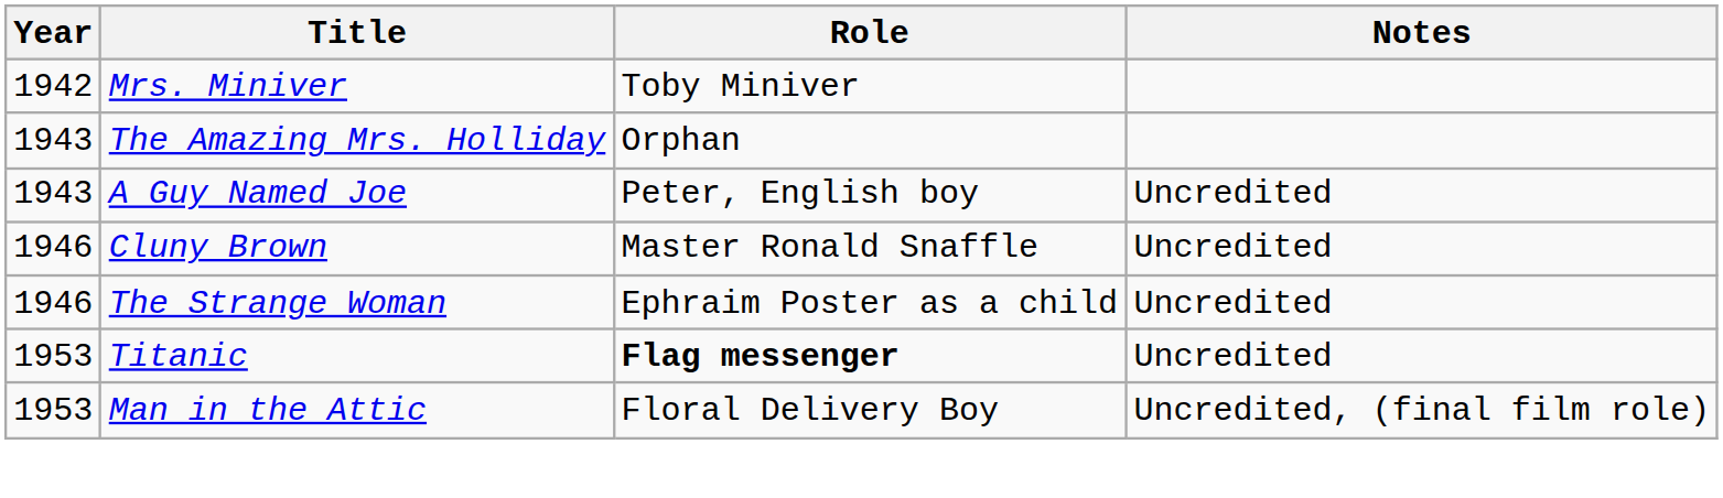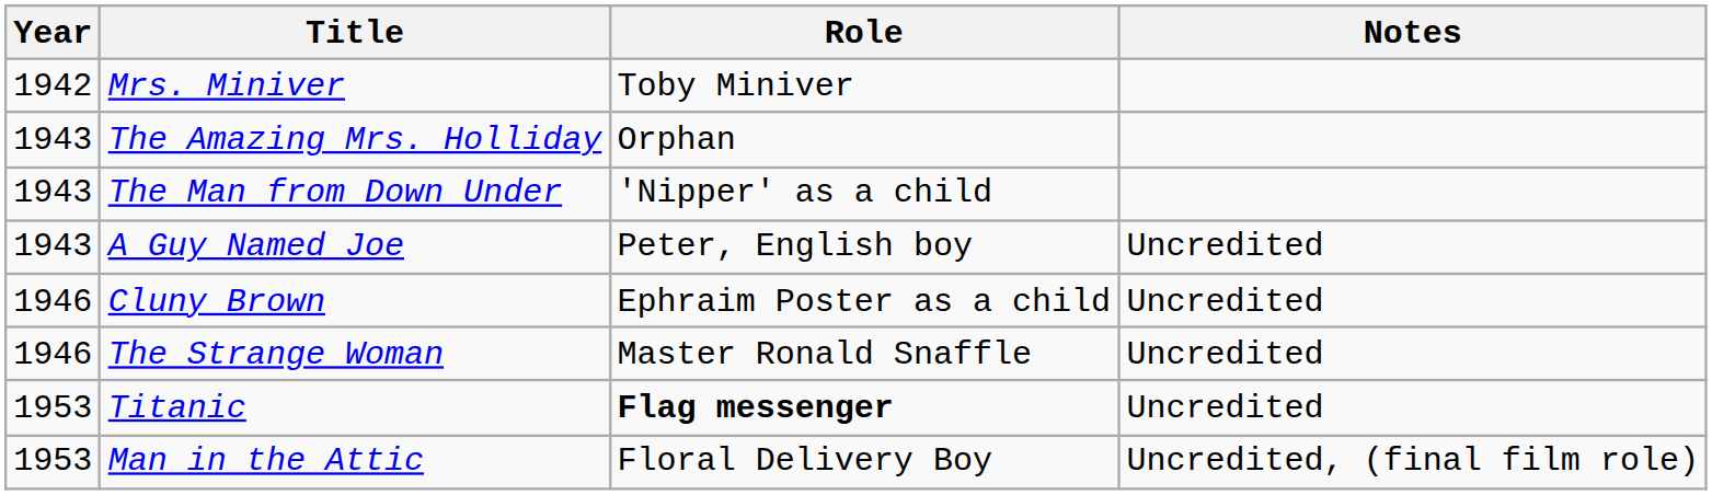+ row: 1943 | The Man from Down Under | 'Nipper' as a child
Cluny Brown | Role: Master Ronald Snaffle -> Ephraim Poster as a child
The Strange Woman | Role: Ephraim Poster as a child -> Master Ronald Snaffle
